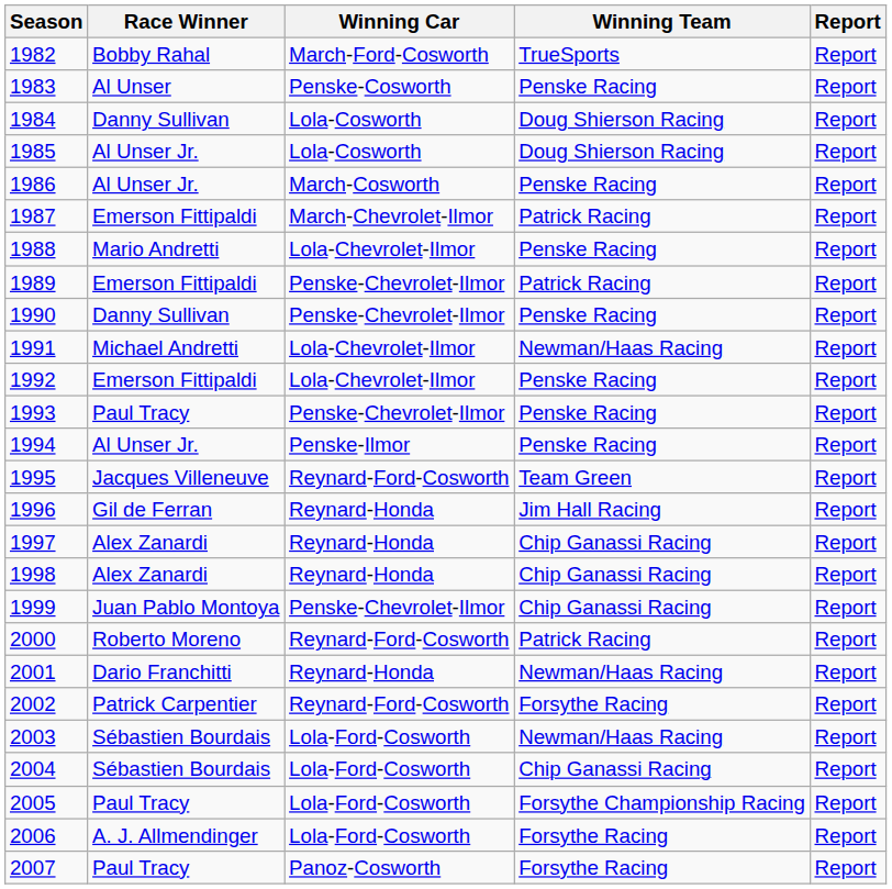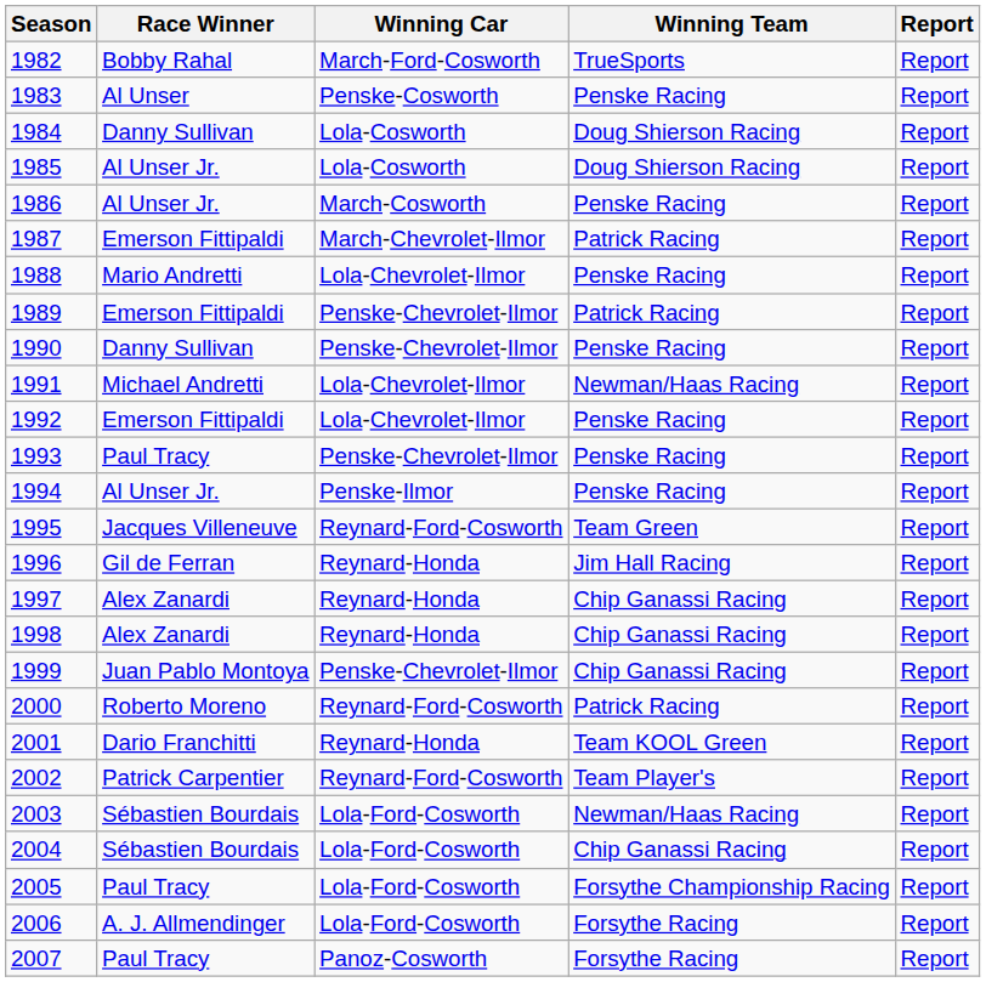2001 | Winning Team: Newman/Haas Racing -> Team KOOL Green
2002 | Winning Team: Forsythe Racing -> Team Player's
